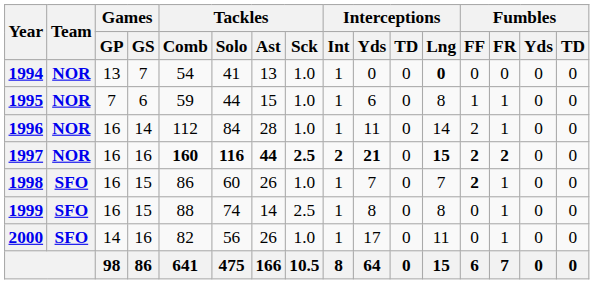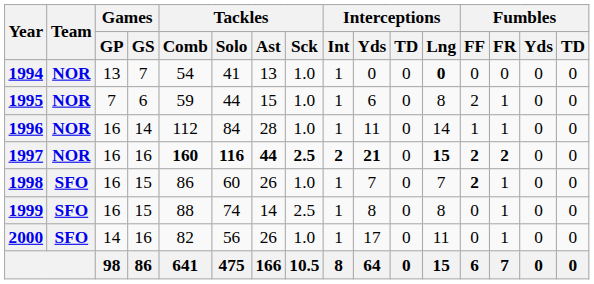1995 | Fumbles / FF: 1 -> 2
1996 | Fumbles / FF: 2 -> 1
